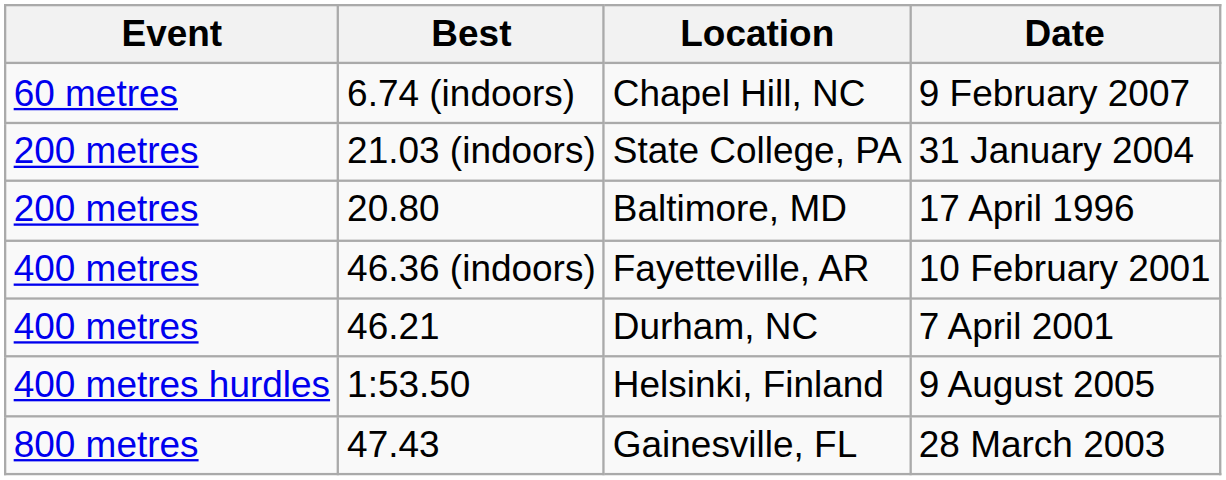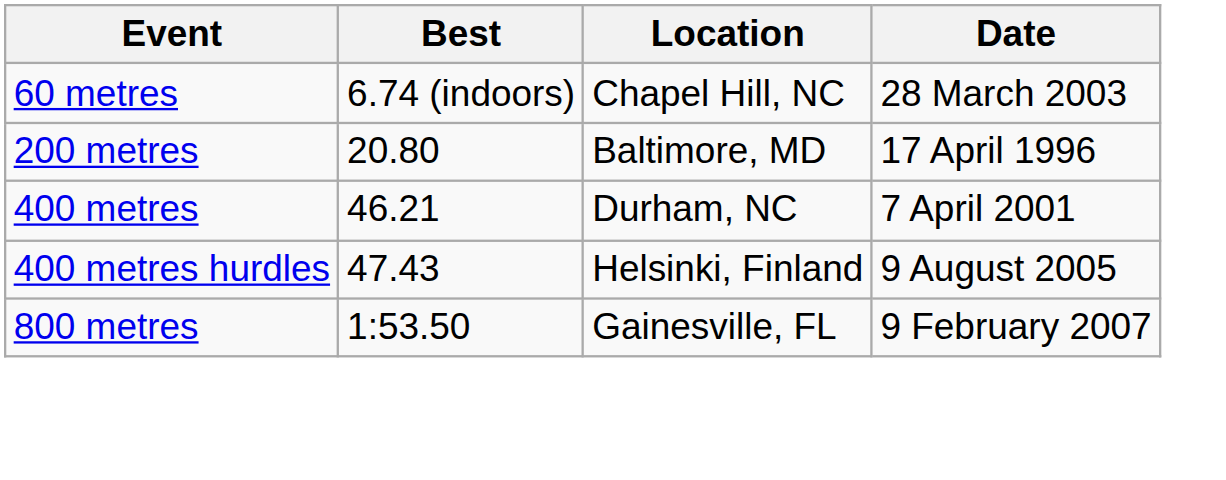Chapel Hill, NC | Date: 9 February 2007 -> 28 March 2003
- row: 200 metres | 21.03 (indoors) | State College, PA | 31 January 2004
- row: 400 metres | 46.36 (indoors) | Fayetteville, AR | 10 February 2001
Helsinki, Finland | Best: 1:53.50 -> 47.43
Gainesville, FL | Best: 47.43 -> 1:53.50
Gainesville, FL | Date: 28 March 2003 -> 9 February 2007
